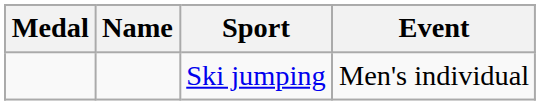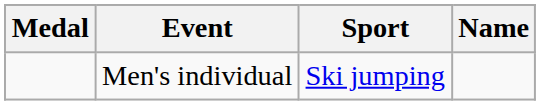columns swapped: Name <-> Event
